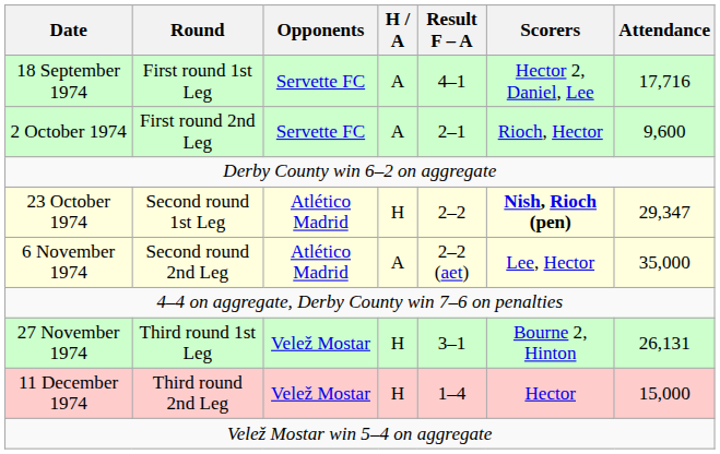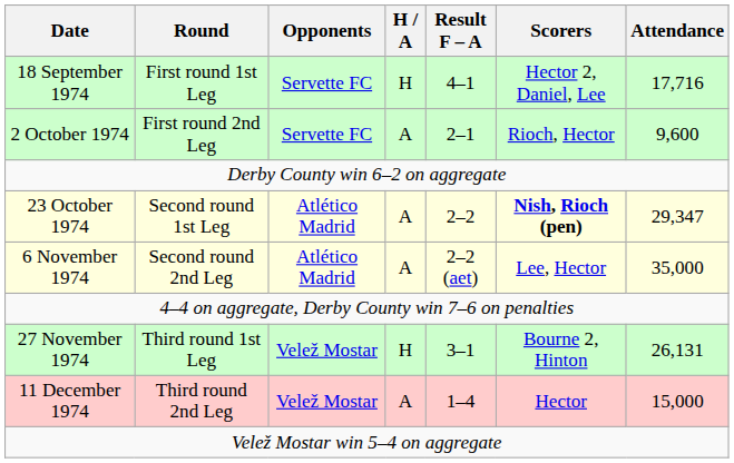18 September 1974 | H / A: A -> H
23 October 1974 | H / A: H -> A
11 December 1974 | H / A: H -> A
